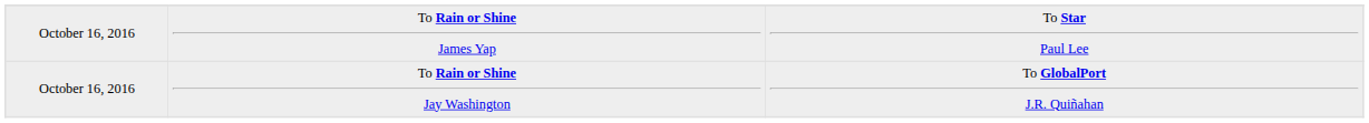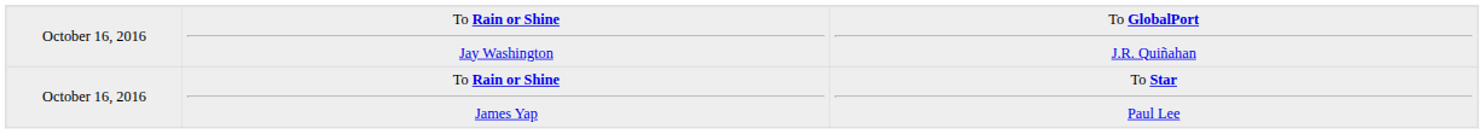rows swapped: To Rain or Shine Jay Washington <-> To Rain or Shine James Yap
